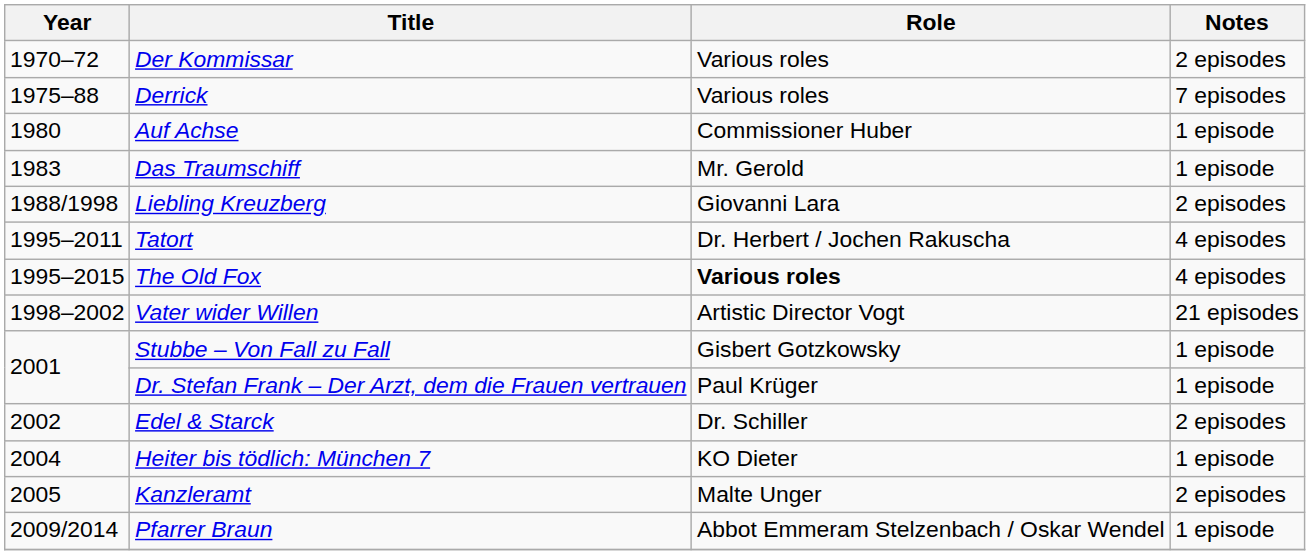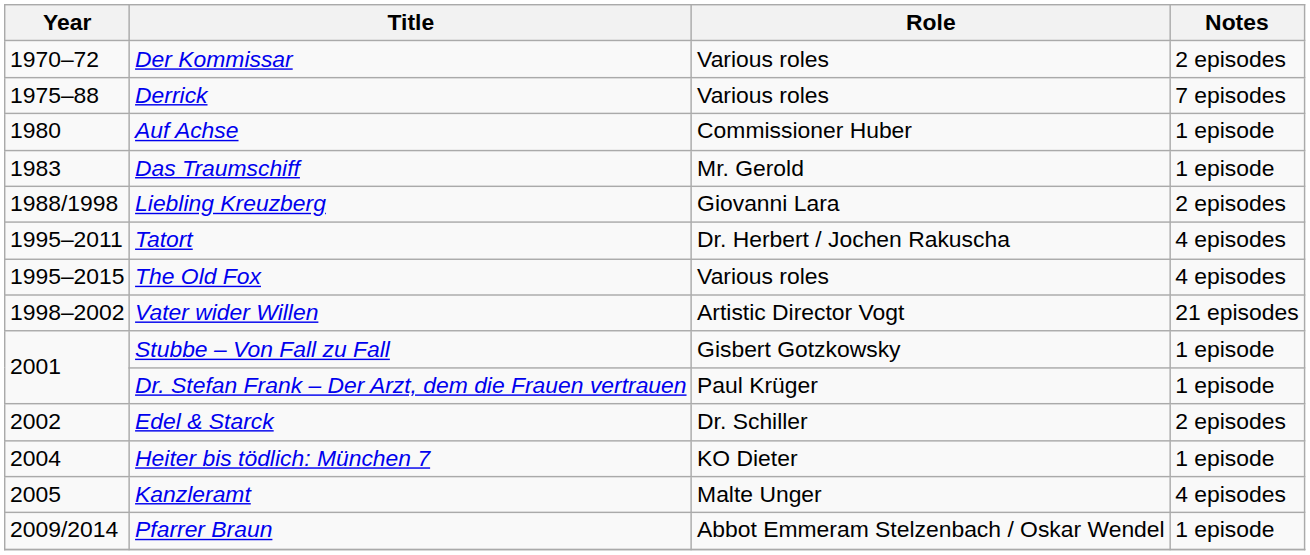The Old Fox | Role: bold -> normal
Kanzleramt | Notes: 2 episodes -> 4 episodes
